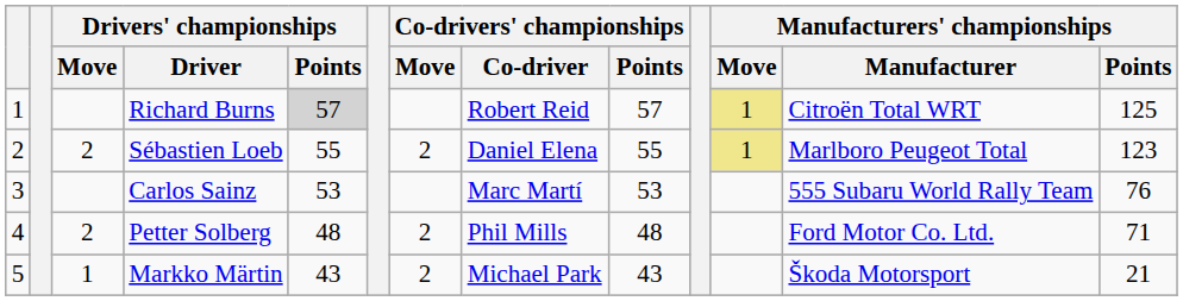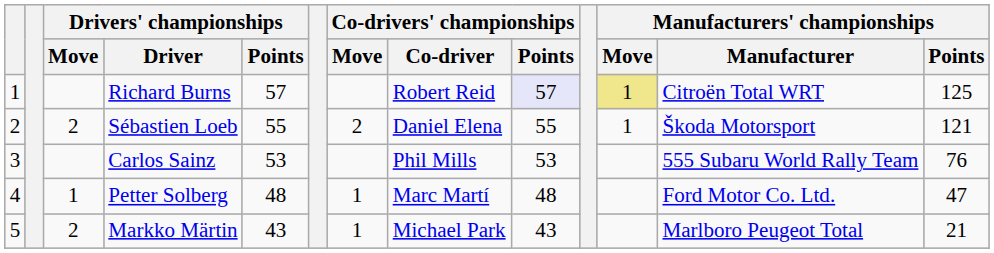Richard Burns | Drivers' championships / Points: lightgrey background -> no background
Richard Burns | Co-drivers' championships / Points: no background -> lavender background
Sébastien Loeb | Manufacturers' championships / Move: khaki background -> no background
Sébastien Loeb | Manufacturers' championships / Manufacturer: Marlboro Peugeot Total -> Škoda Motorsport
Sébastien Loeb | Manufacturers' championships / Points: 123 -> 121
Carlos Sainz | Co-drivers' championships / Co-driver: Marc Martí -> Phil Mills
Petter Solberg | Drivers' championships / Move: 2 -> 1
Petter Solberg | Co-drivers' championships / Move: 2 -> 1
Petter Solberg | Co-drivers' championships / Co-driver: Phil Mills -> Marc Martí
Petter Solberg | Manufacturers' championships / Points: 71 -> 47
Markko Märtin | Drivers' championships / Move: 1 -> 2
Markko Märtin | Co-drivers' championships / Move: 2 -> 1
Markko Märtin | Manufacturers' championships / Manufacturer: Škoda Motorsport -> Marlboro Peugeot Total
